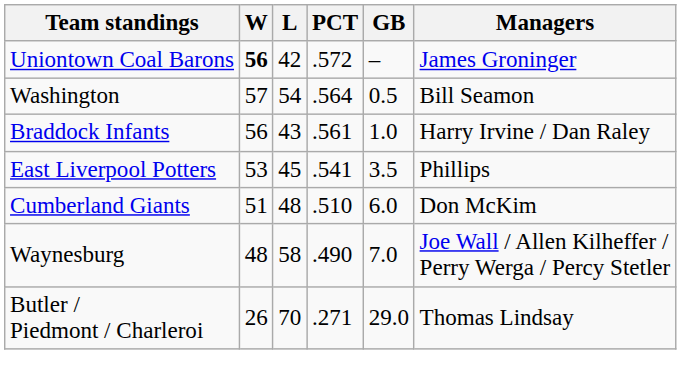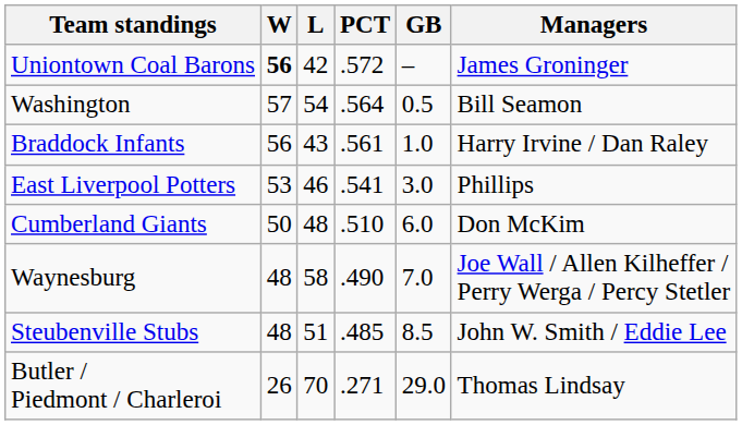East Liverpool Potters | L: 45 -> 46
East Liverpool Potters | GB: 3.5 -> 3.0
Cumberland Giants | W: 51 -> 50
+ row: Steubenville Stubs | 48 | 51 | .485 | 8.5 | John W. Smith / Eddie Lee
